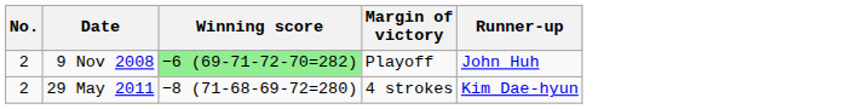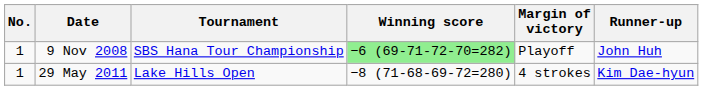+ column: Tournament | SBS Hana Tour Championship | Lake Hills Open
9 Nov 2008 | No.: 2 -> 1
29 May 2011 | No.: 2 -> 1
